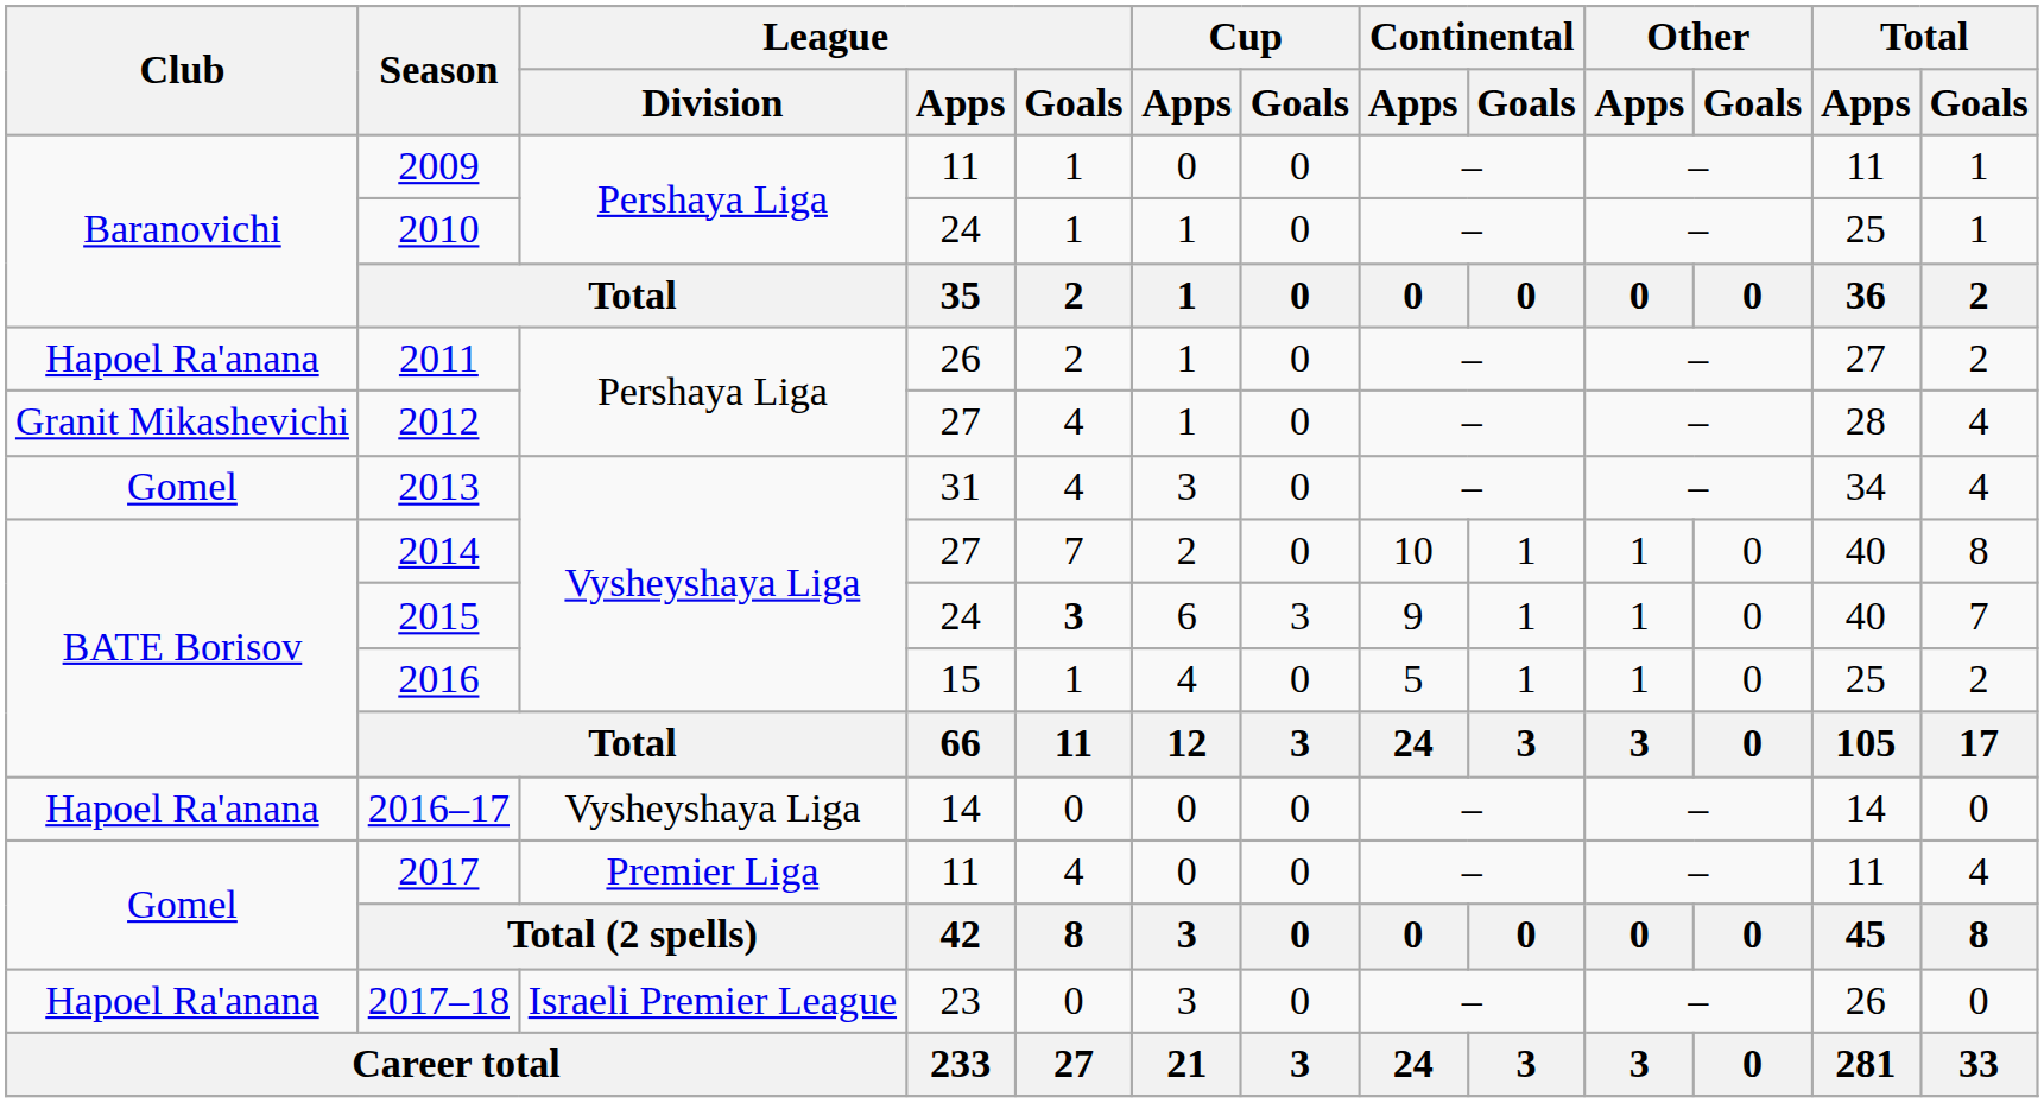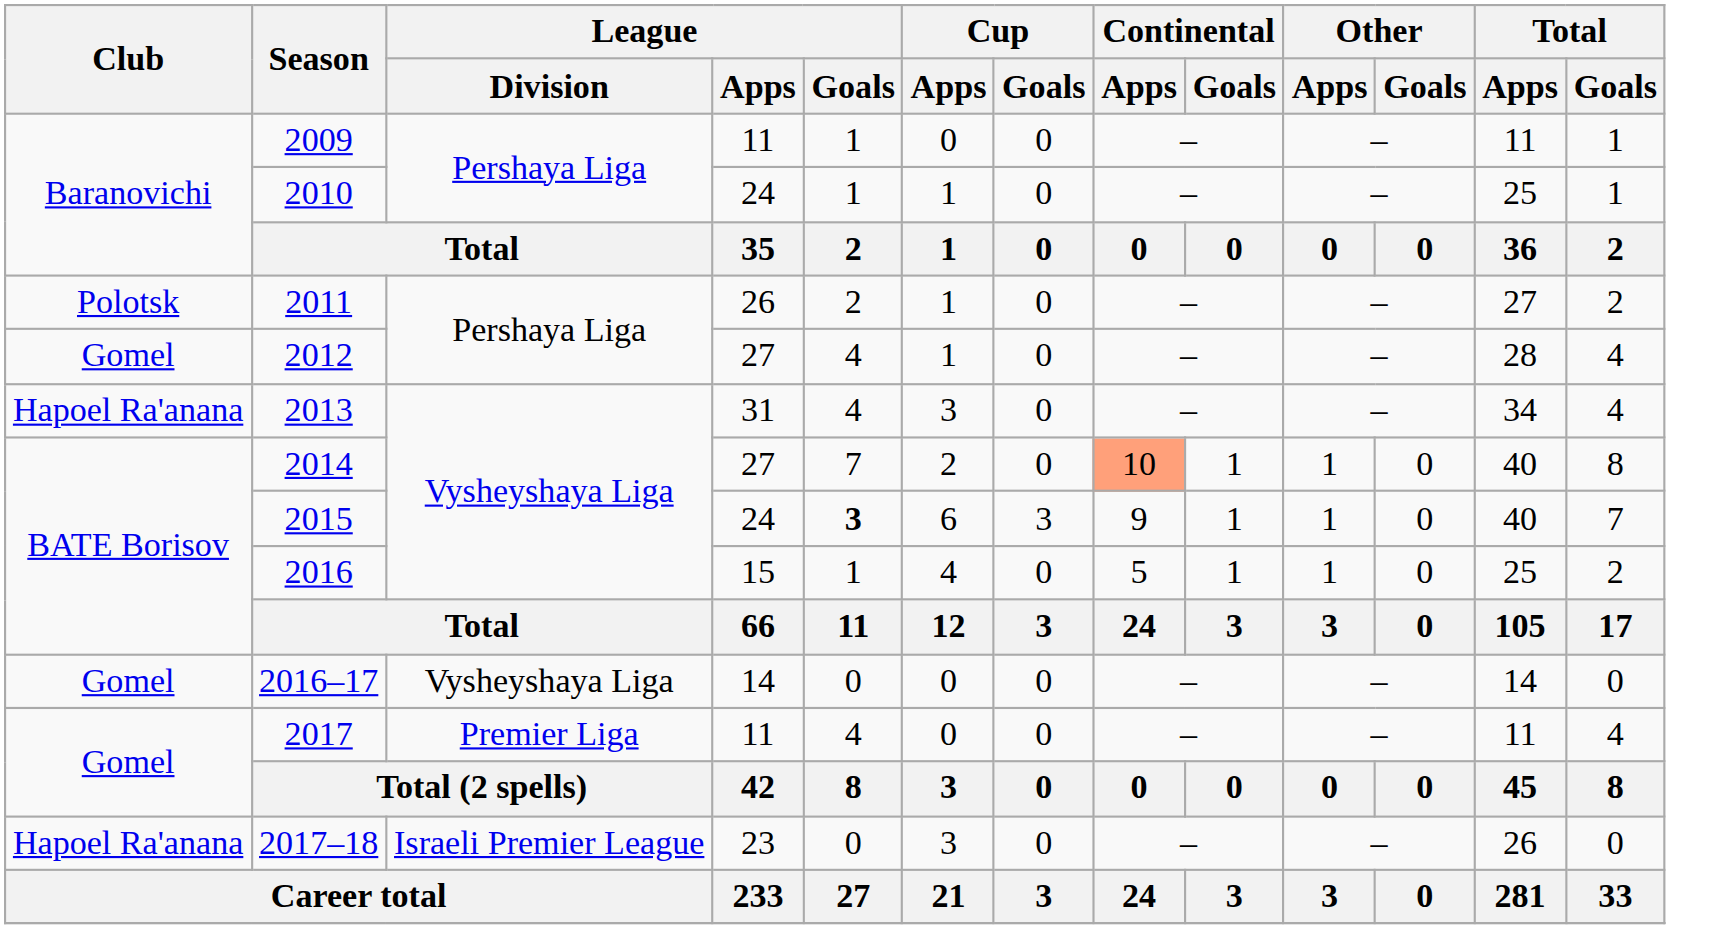2011 | Club: Hapoel Ra'anana -> Polotsk
2012 | Club: Granit Mikashevichi -> Gomel
2013 | Club: Gomel -> Hapoel Ra'anana
2014 | Continental / Apps: no background -> lightsalmon background
2016–17 | Club: Hapoel Ra'anana -> Gomel
